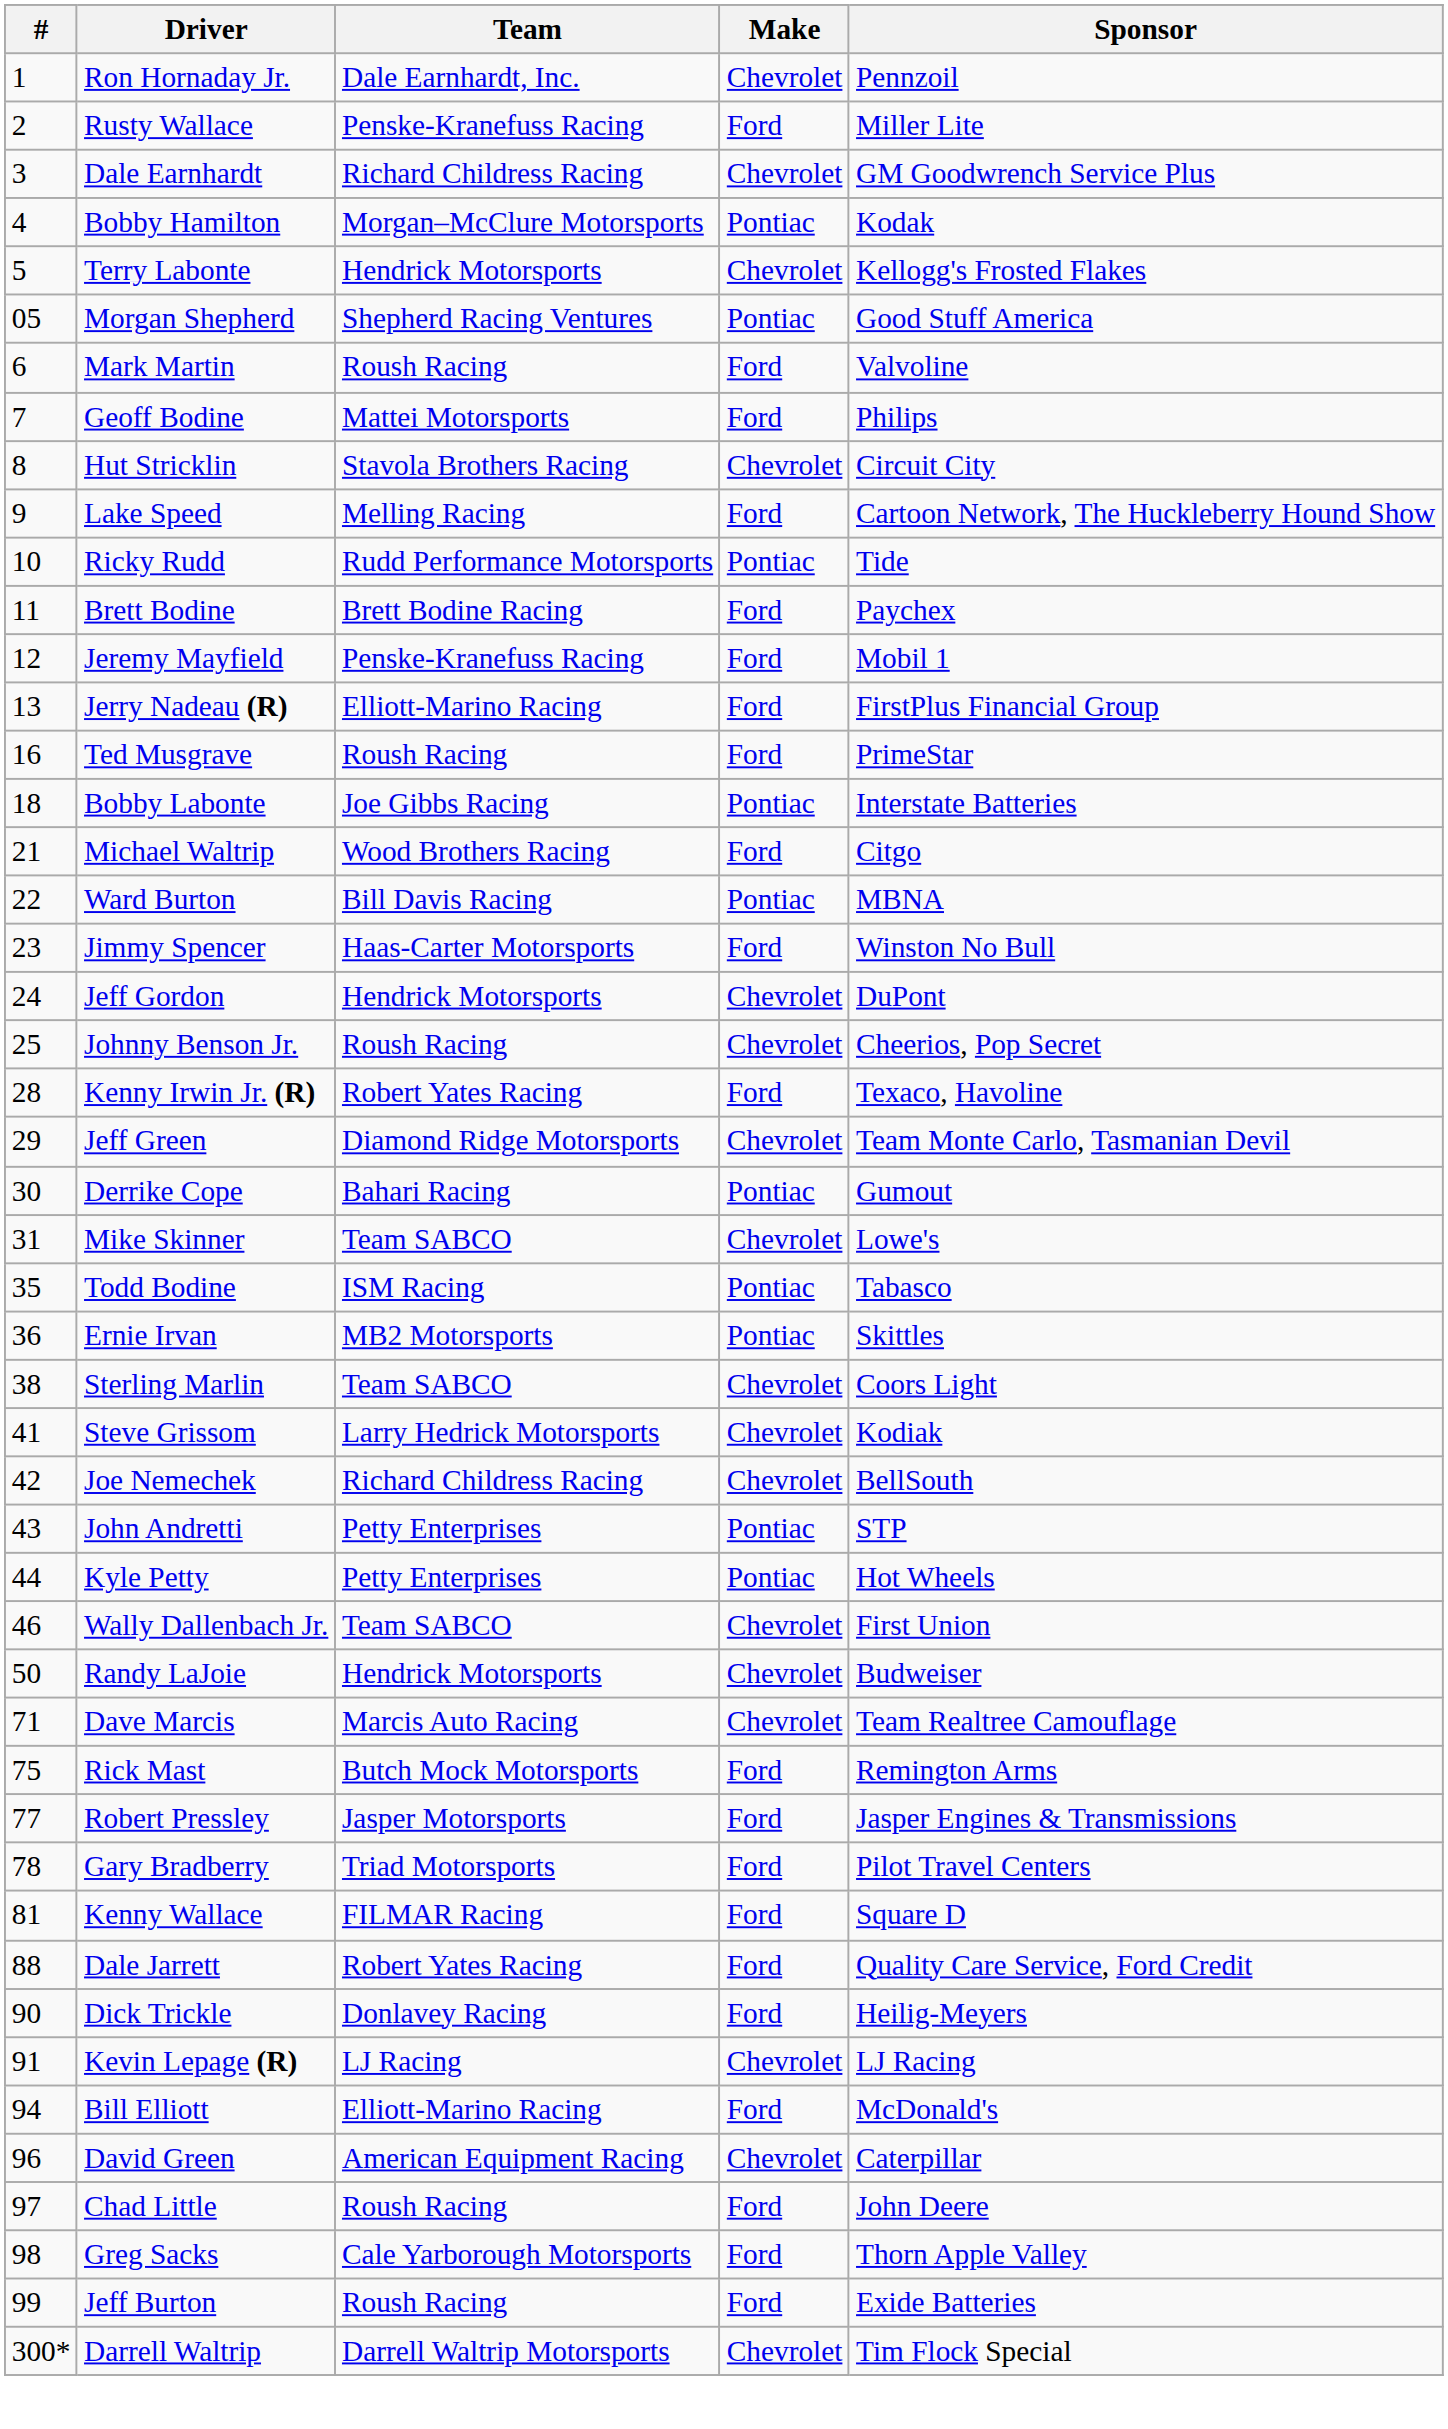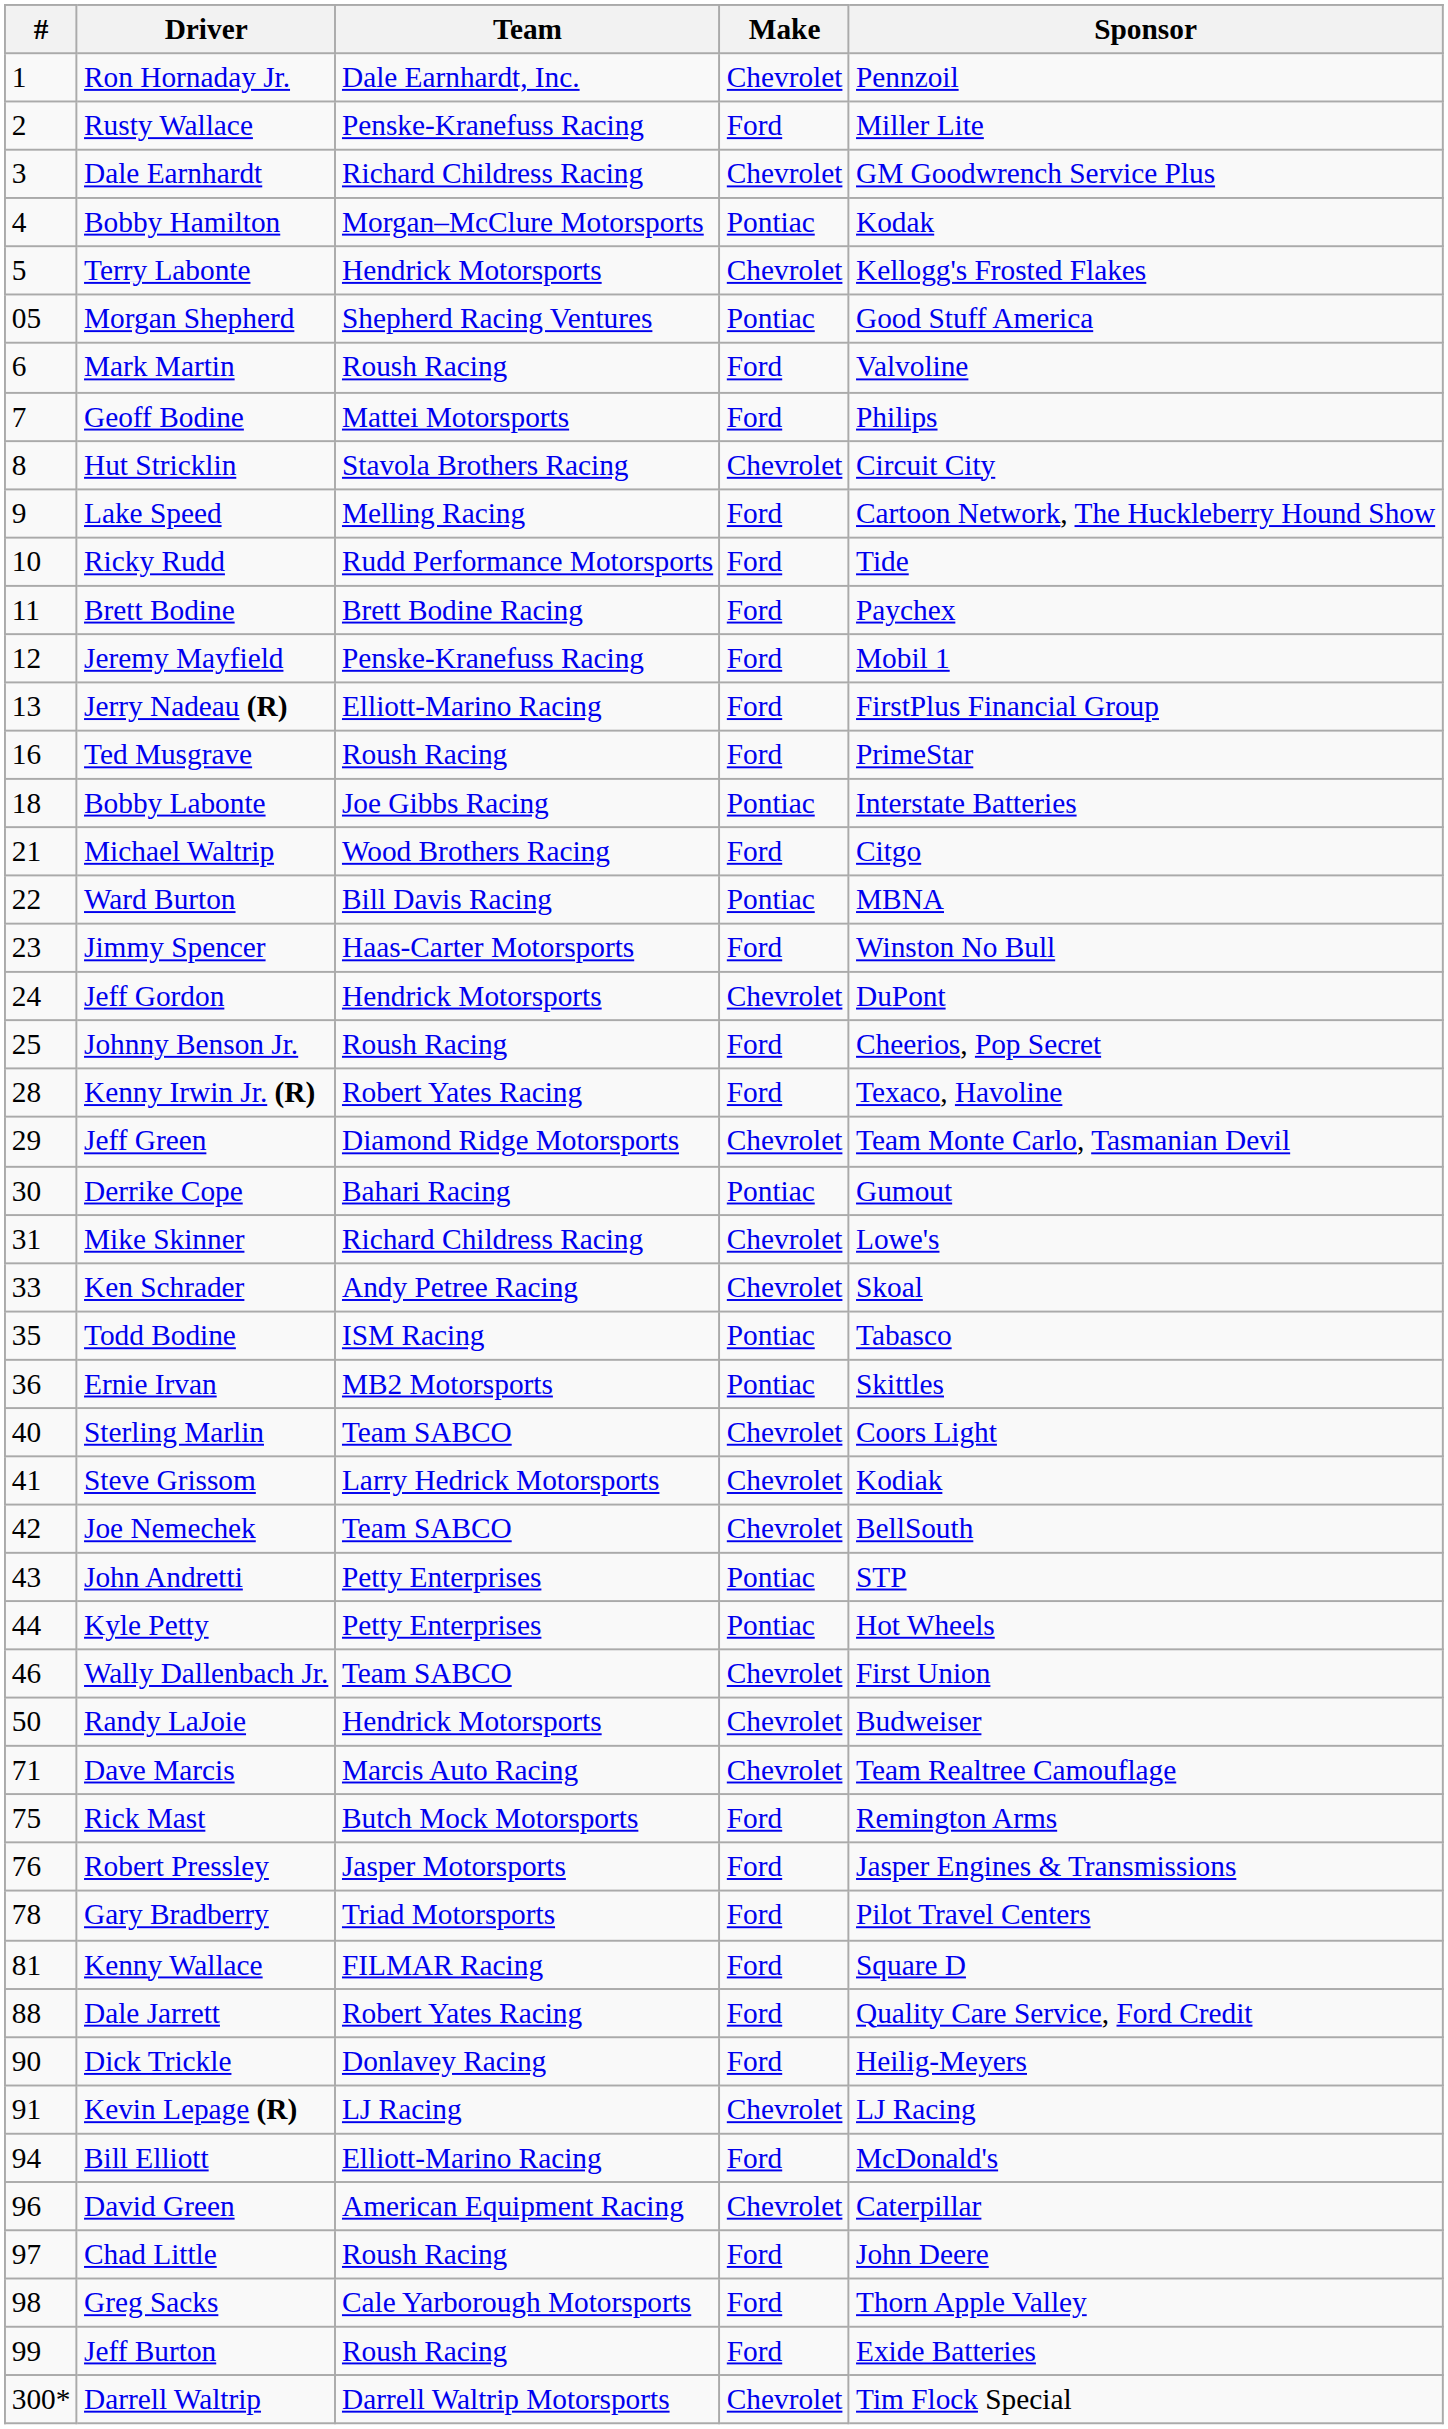Ricky Rudd | Make: Pontiac -> Ford
Johnny Benson Jr. | Make: Chevrolet -> Ford
Mike Skinner | Team: Team SABCO -> Richard Childress Racing
+ row: 33 | Ken Schrader | Andy Petree Racing | Chevrolet | Skoal
Sterling Marlin | #: 38 -> 40
Joe Nemechek | Team: Richard Childress Racing -> Team SABCO
Robert Pressley | #: 77 -> 76
